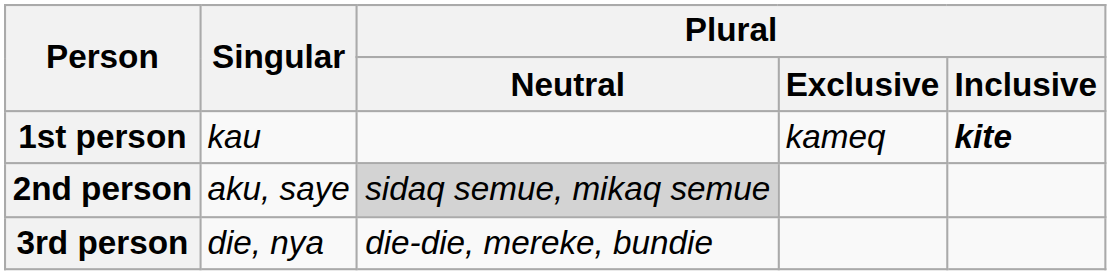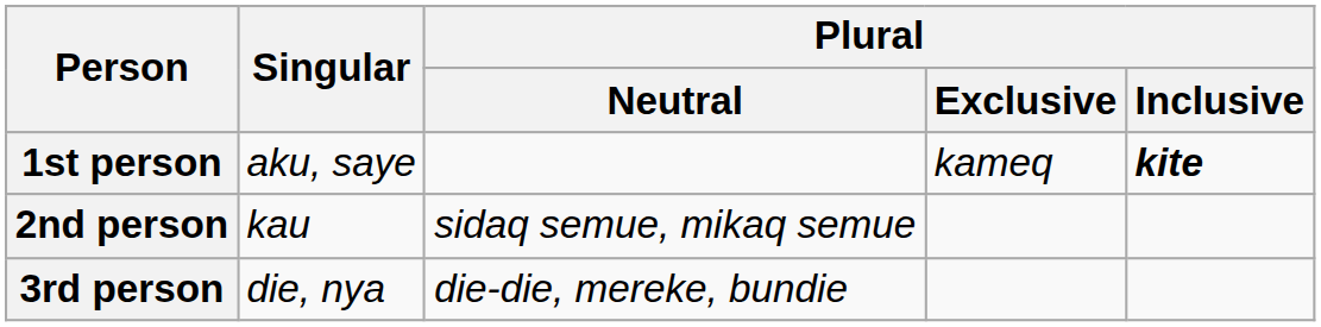1st person | Singular: kau -> aku, saye
2nd person | Singular: aku, saye -> kau
2nd person | Plural / Neutral: lightgrey background -> no background
